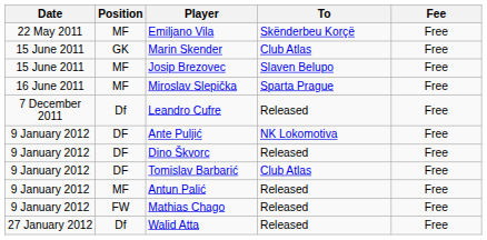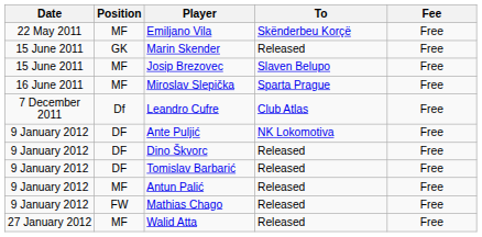Marin Skender | To: Club Atlas -> Released
Leandro Cufre | To: Released -> Club Atlas
Tomislav Barbarić | To: Club Atlas -> Released
Walid Atta | Position: Df -> MF
